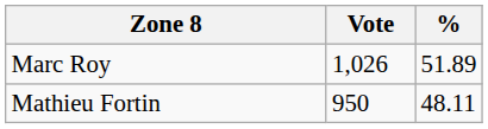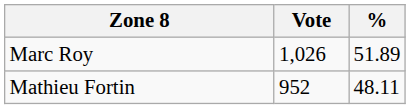Mathieu Fortin | Vote: 950 -> 952
